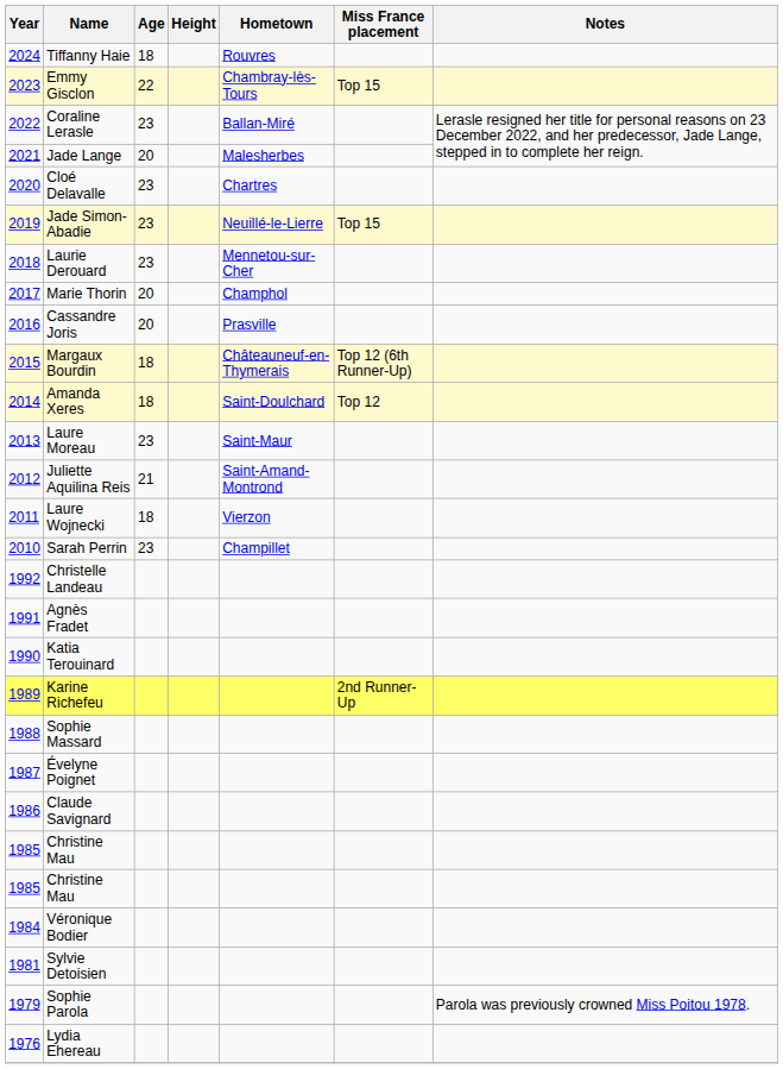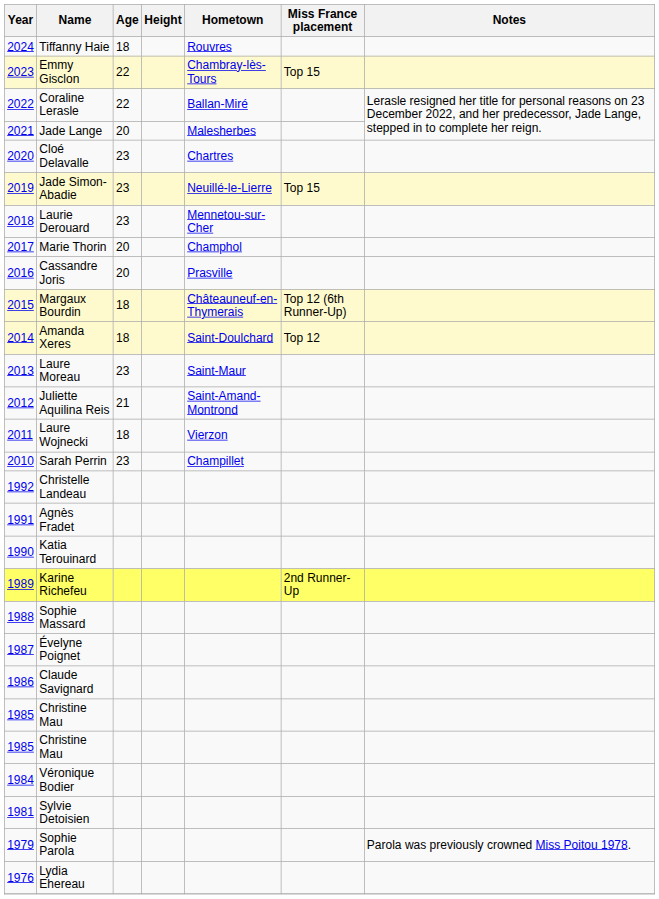Coraline Lerasle | Age: 23 -> 22
